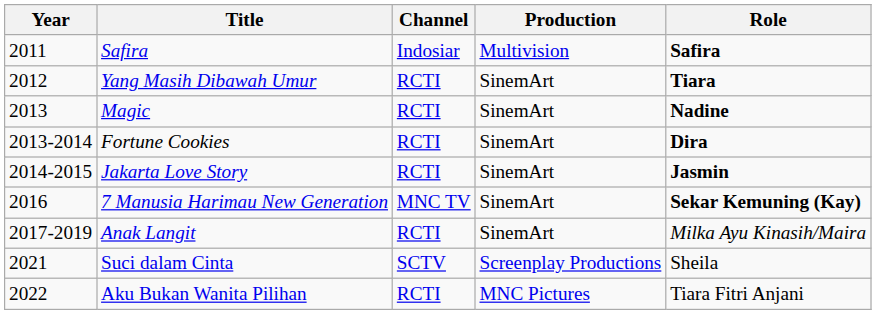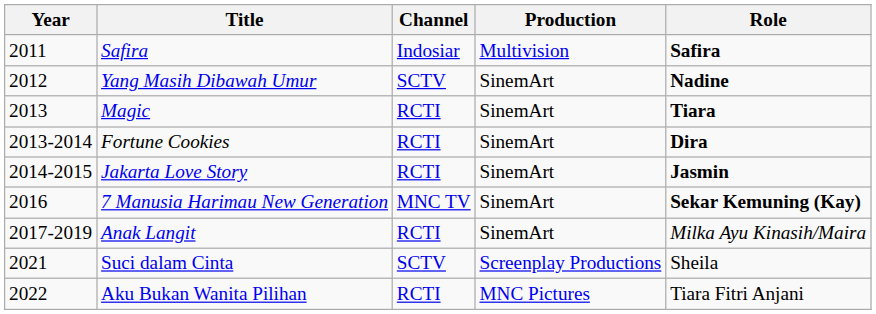Yang Masih Dibawah Umur | Channel: RCTI -> SCTV
Yang Masih Dibawah Umur | Role: Tiara -> Nadine
Magic | Role: Nadine -> Tiara
